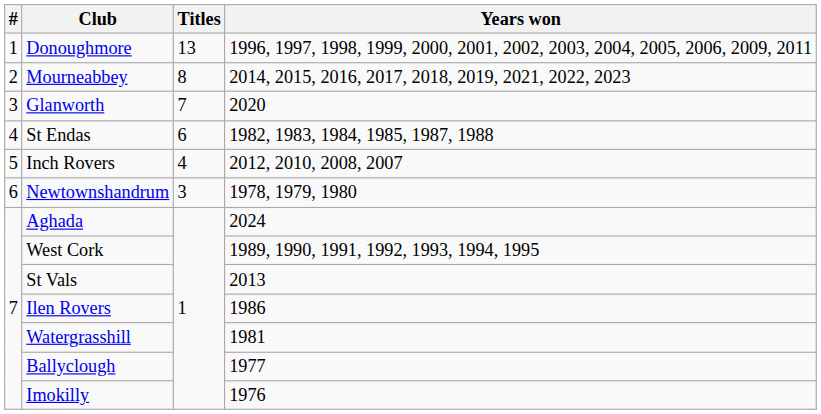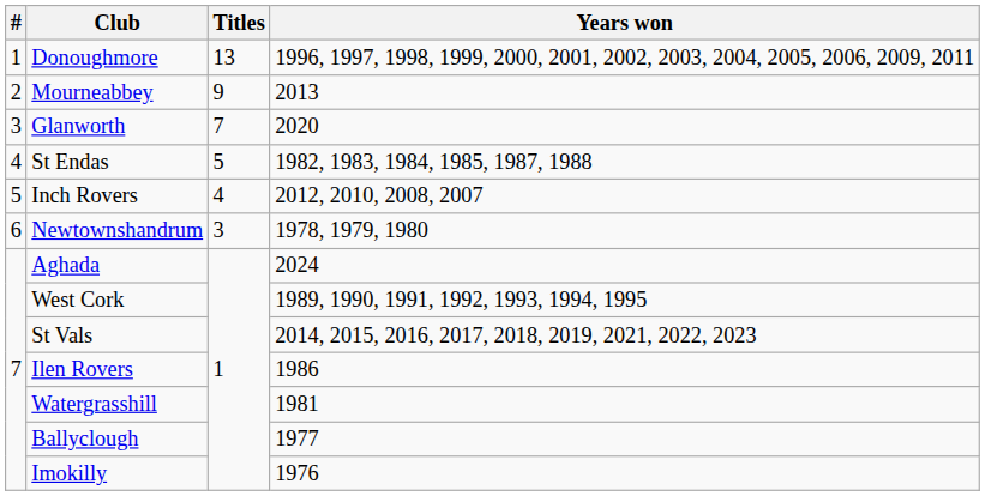Mourneabbey | Titles: 8 -> 9
Mourneabbey | Years won: 2014, 2015, 2016, 2017, 2018, 2019, 2021, 2022, 2023 -> 2013
St Endas | Titles: 6 -> 5
St Vals | Years won: 2013 -> 2014, 2015, 2016, 2017, 2018, 2019, 2021, 2022, 2023
